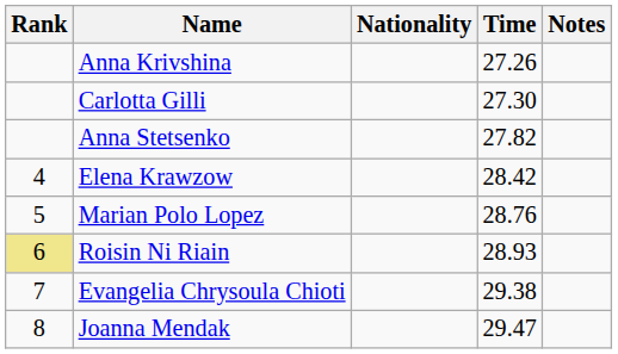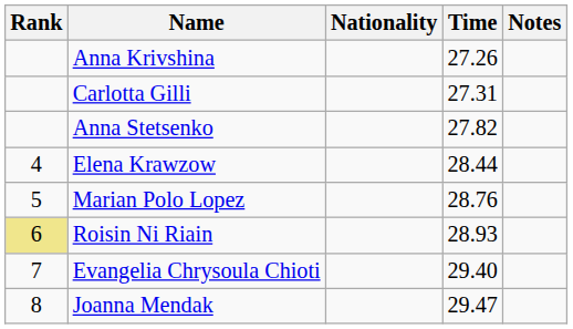Carlotta Gilli | Time: 27.30 -> 27.31
Elena Krawzow | Time: 28.42 -> 28.44
Evangelia Chrysoula Chioti | Time: 29.38 -> 29.40
